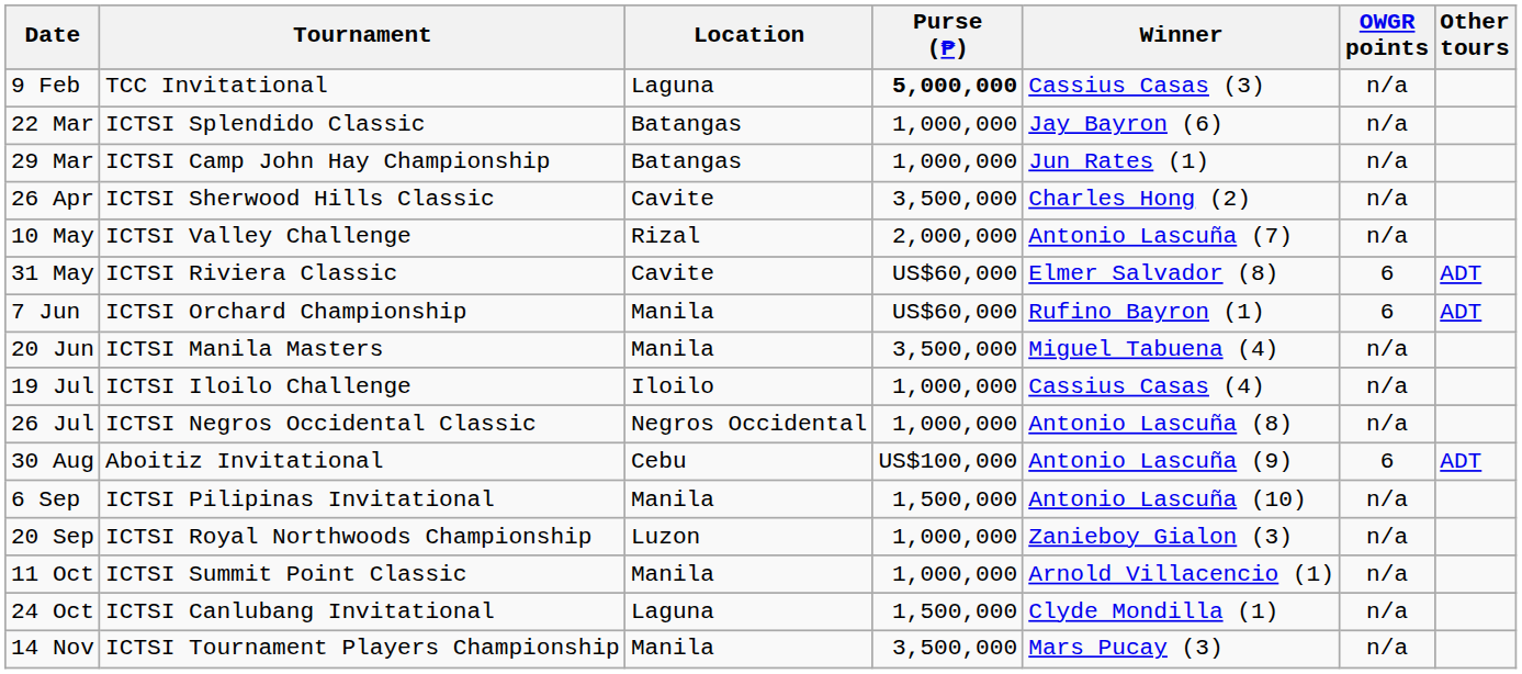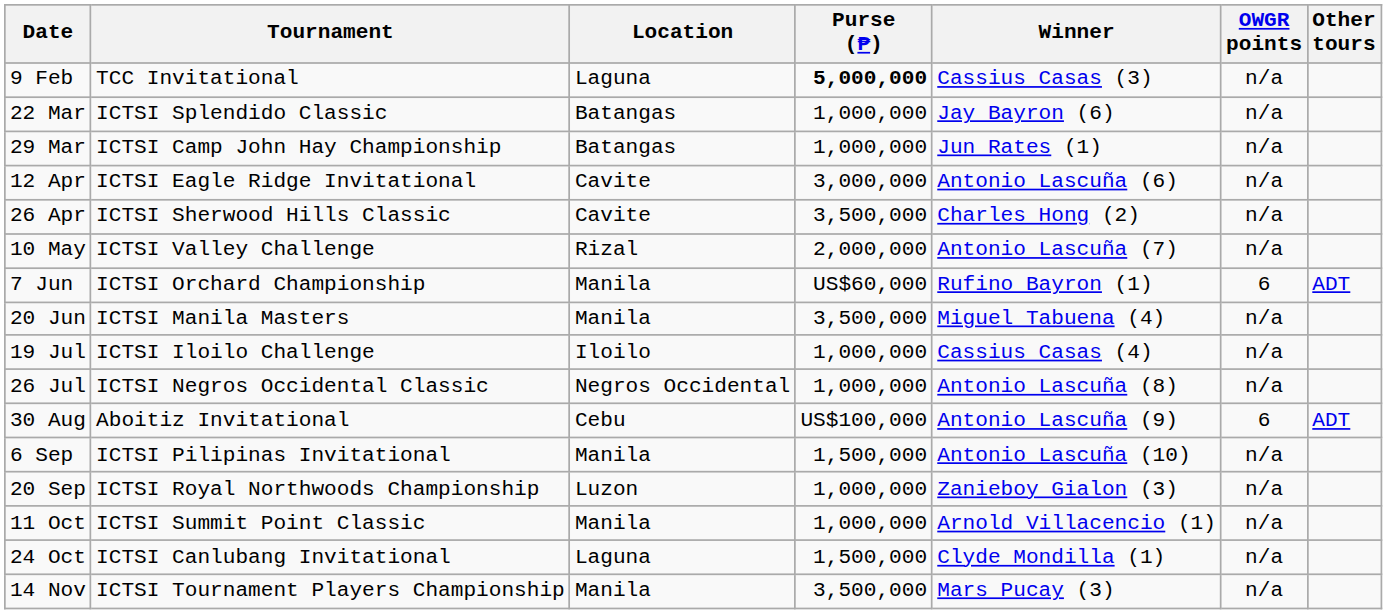+ row: 12 Apr | ICTSI Eagle Ridge Invitational | Cavite | 3,000,000 | Antonio Lascuña (6) | n/a
- row: 31 May | ICTSI Riviera Classic | Cavite | US$60,000 | Elmer Salvador (8) | 6 | ADT
